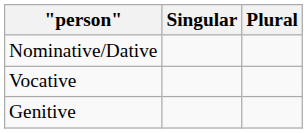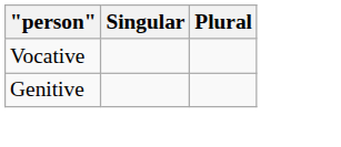- row: Nominative/Dative
